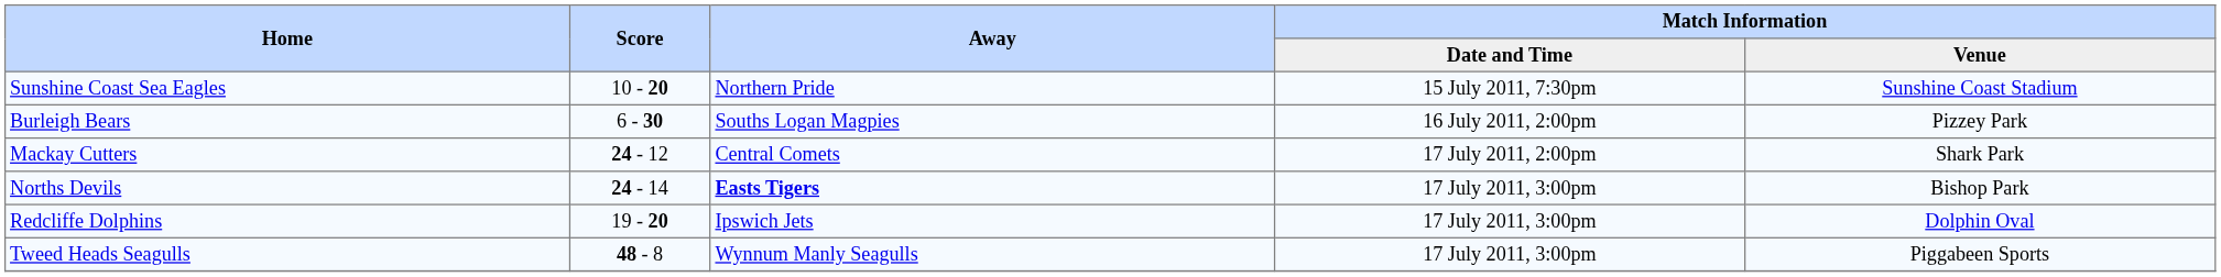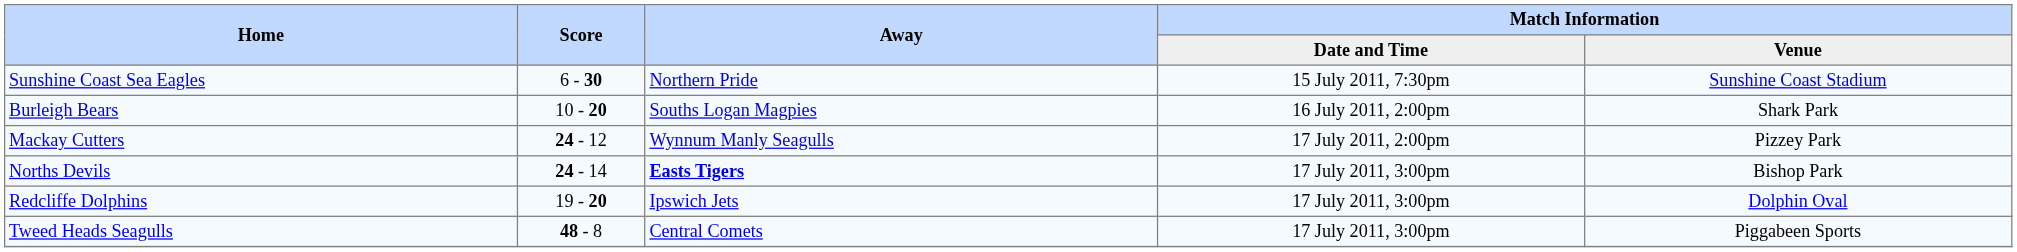Sunshine Coast Sea Eagles | Score: 10 - 20 -> 6 - 30
Burleigh Bears | Score: 6 - 30 -> 10 - 20
Burleigh Bears | Match Information / Venue: Pizzey Park -> Shark Park
Mackay Cutters | Away: Central Comets -> Wynnum Manly Seagulls
Mackay Cutters | Match Information / Venue: Shark Park -> Pizzey Park
Tweed Heads Seagulls | Away: Wynnum Manly Seagulls -> Central Comets
